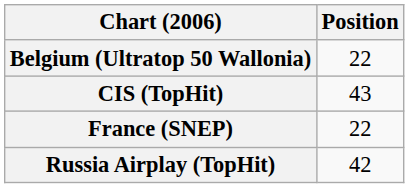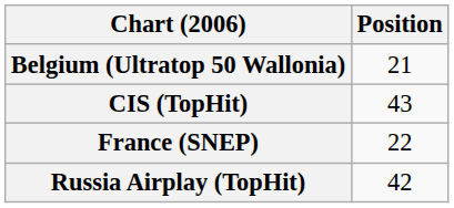Belgium (Ultratop 50 Wallonia) | Position: 22 -> 21
